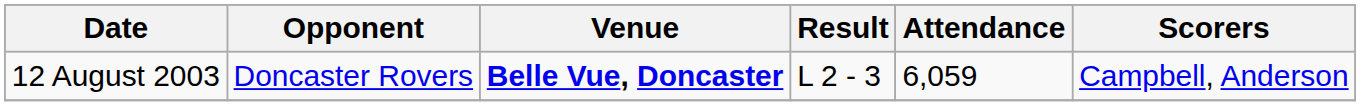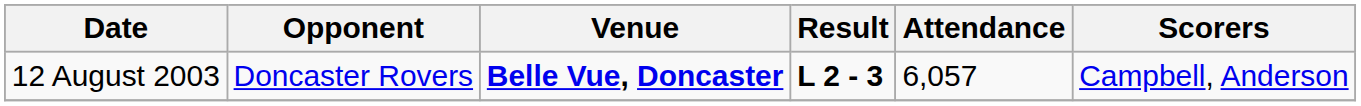12 August 2003 | Result: normal -> bold
12 August 2003 | Attendance: 6,059 -> 6,057
